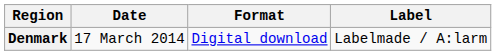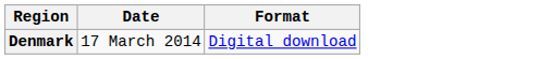- column: Label | Labelmade / A:larm
